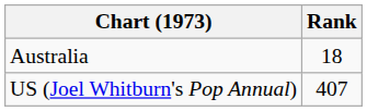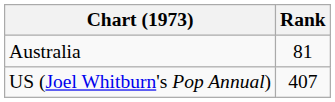Australia | Rank: 18 -> 81
